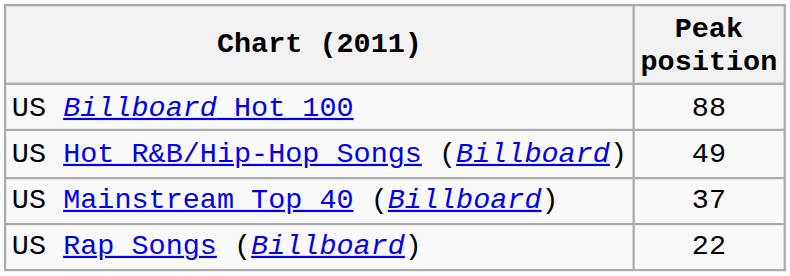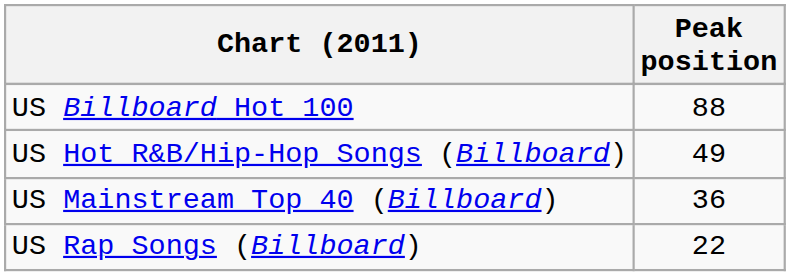US Mainstream Top 40 (Billboard) | Peak position: 37 -> 36
